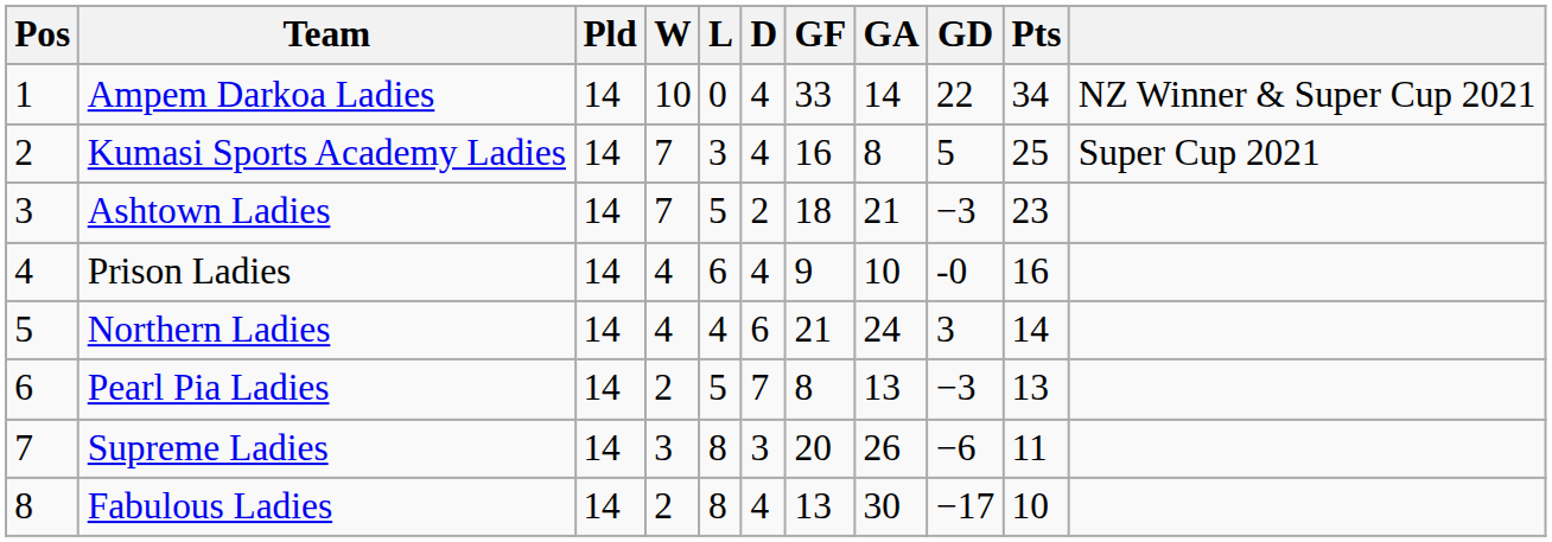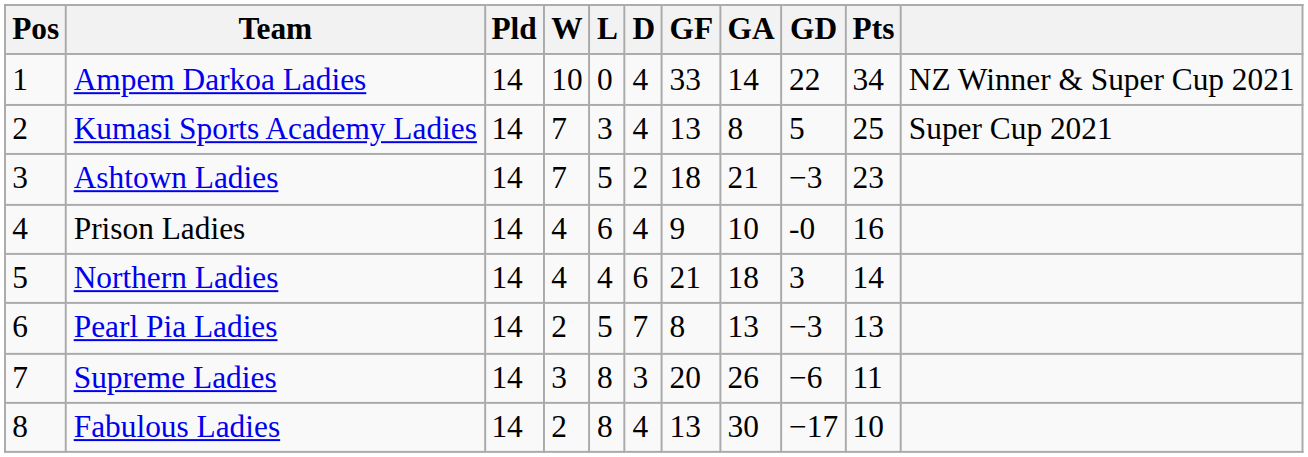Kumasi Sports Academy Ladies | GF: 16 -> 13
Northern Ladies | GA: 24 -> 18
